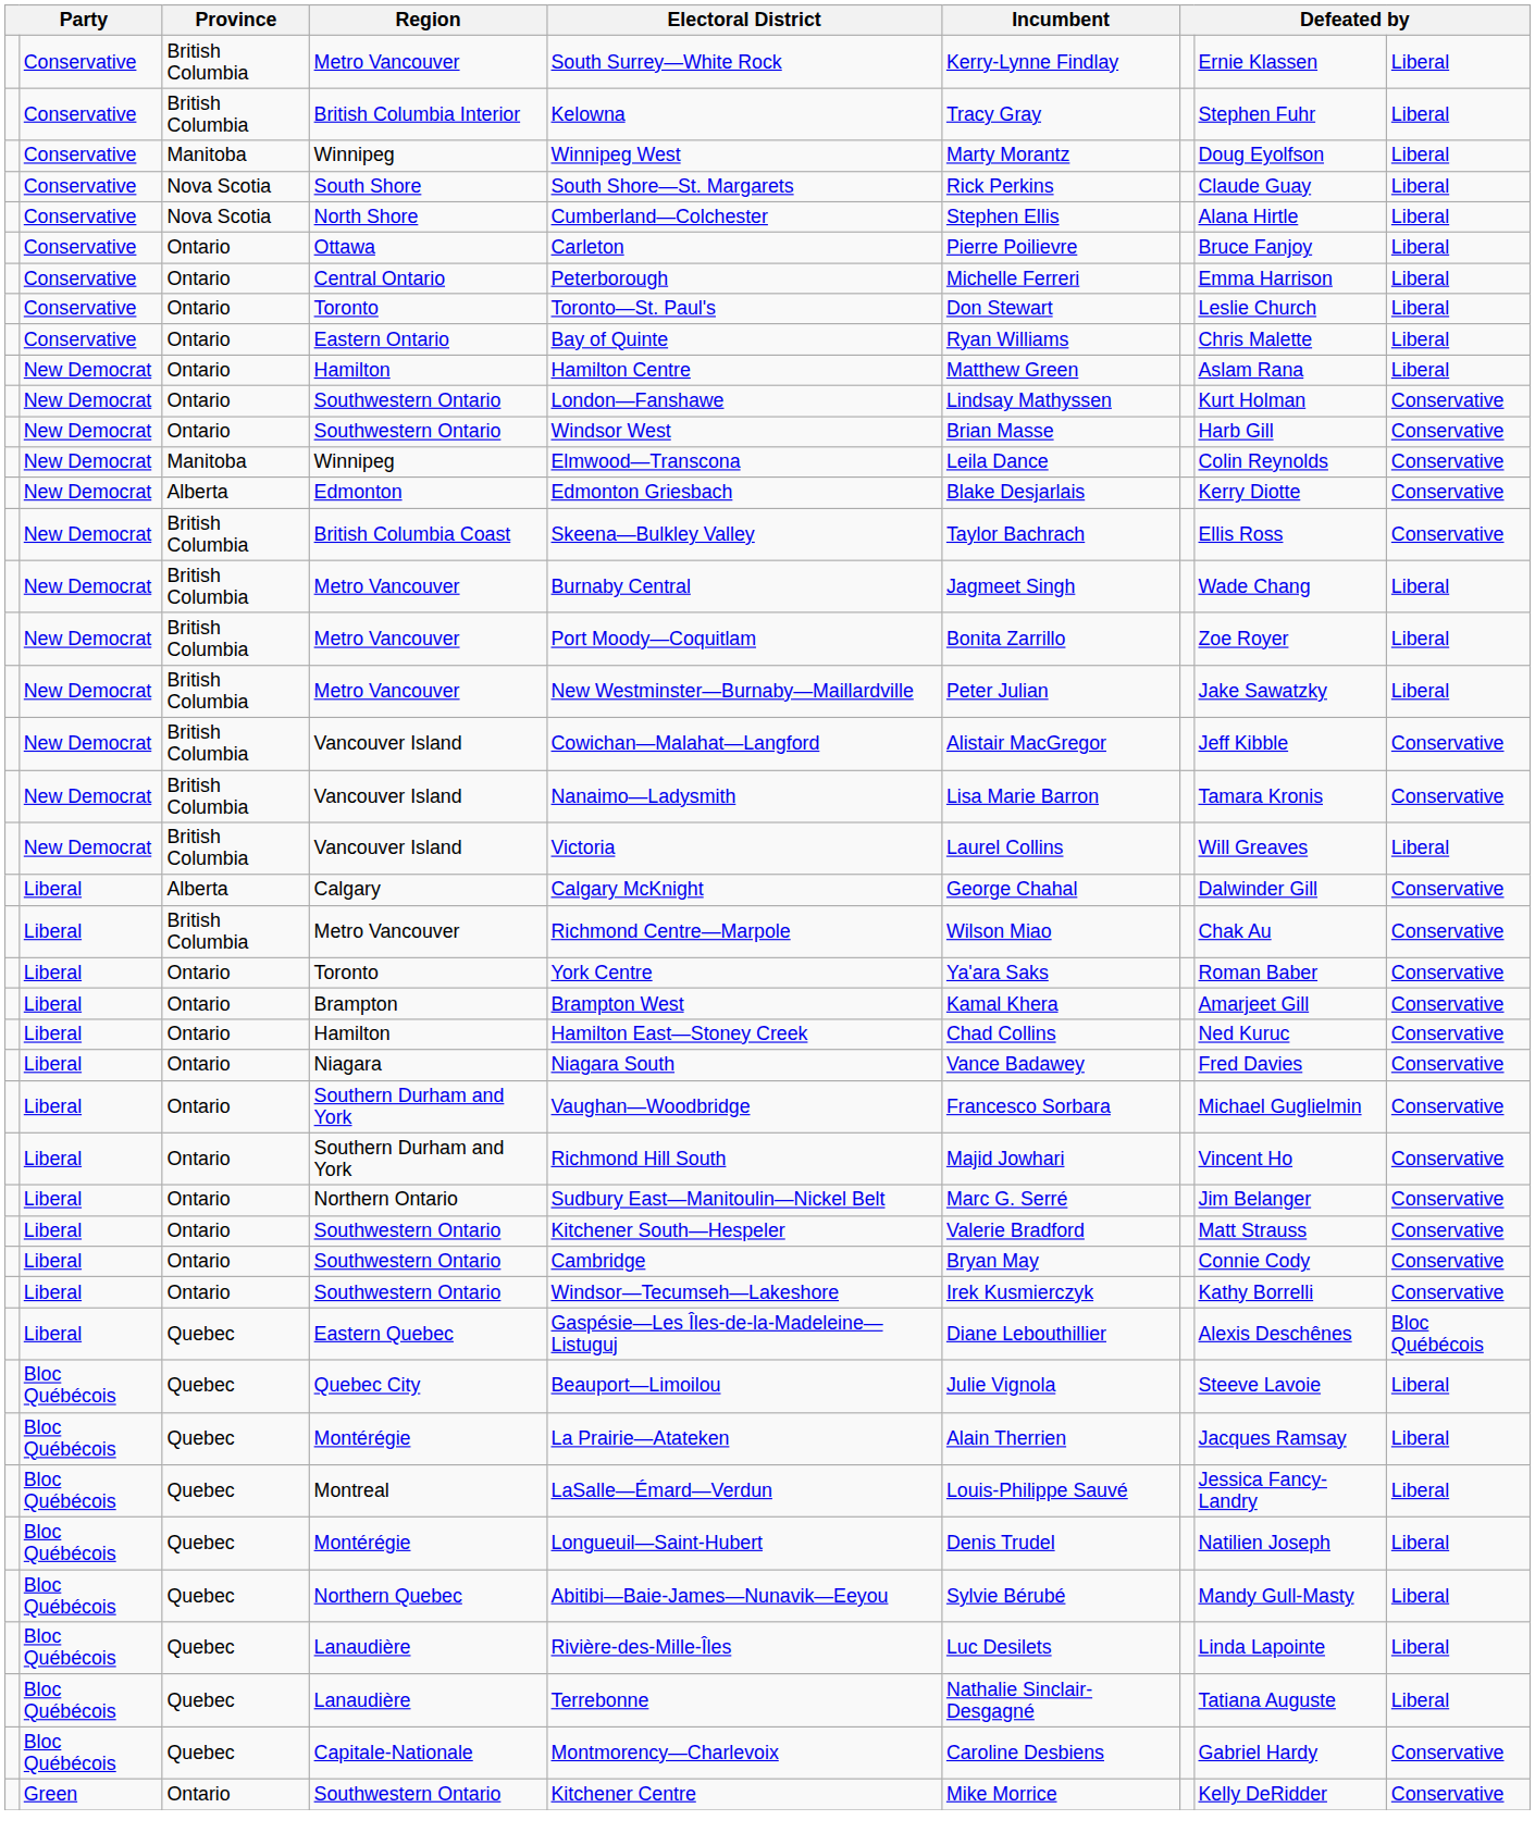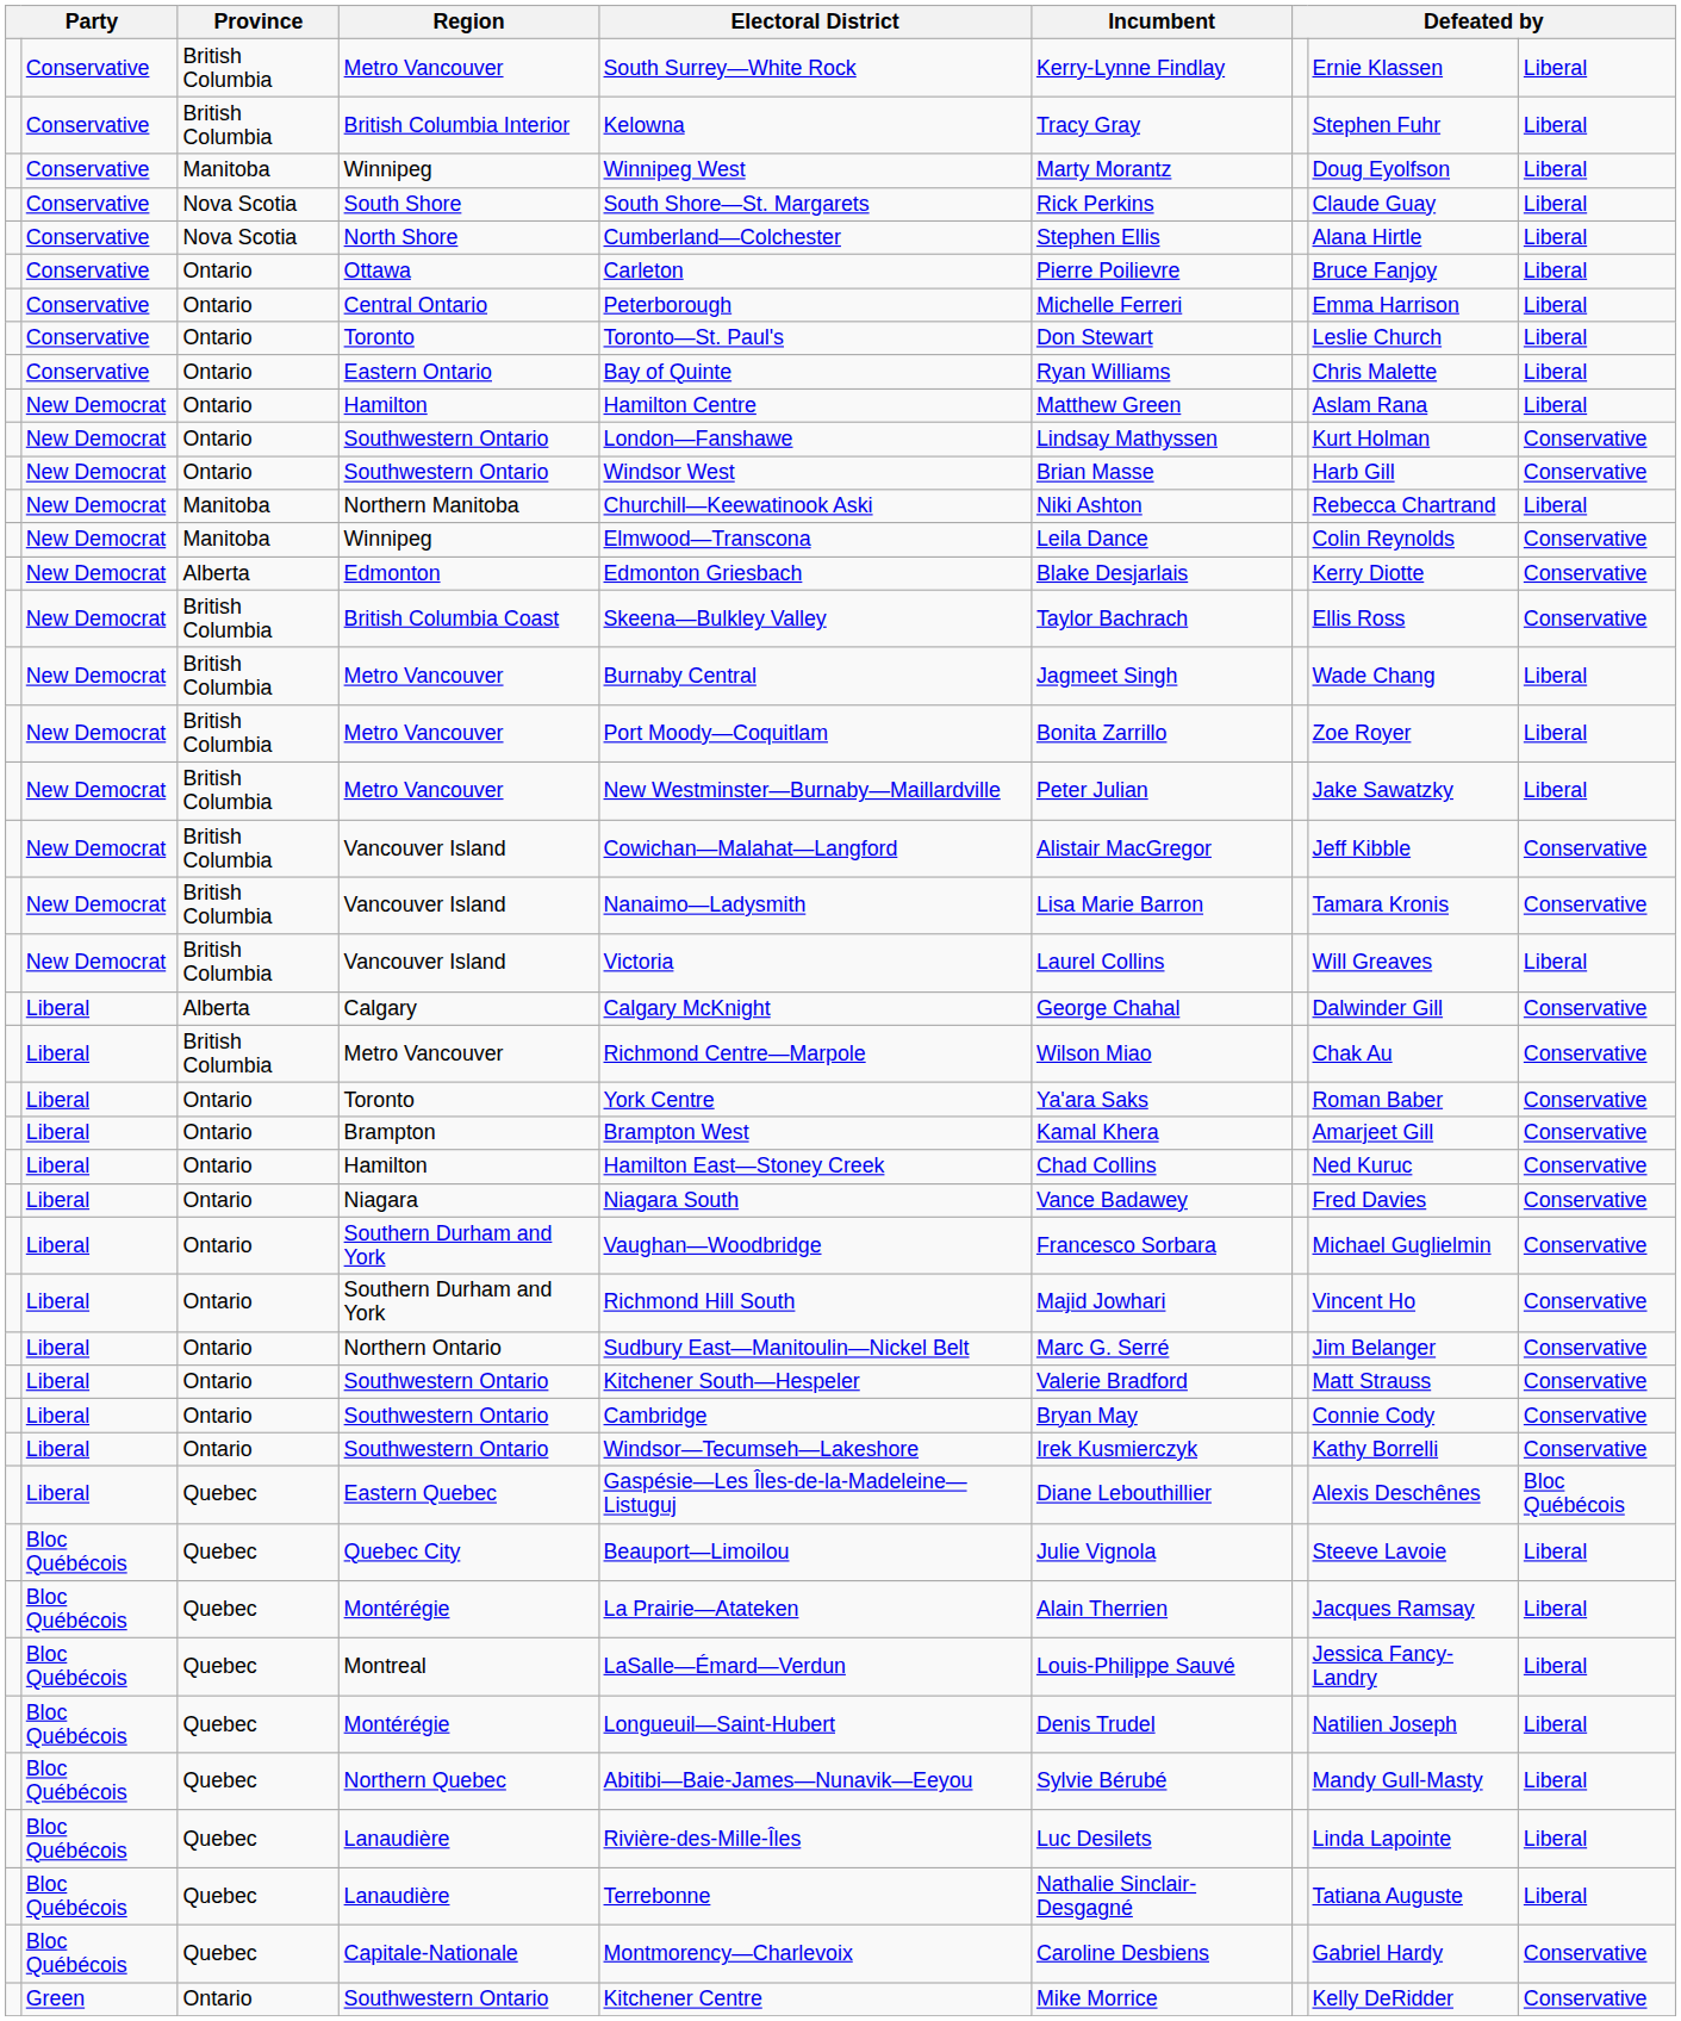+ row: New Democrat | Manitoba | Northern Manitoba | Churchill—Keewatinook Aski | Niki Ashton | Rebecca Chartrand | Liberal
